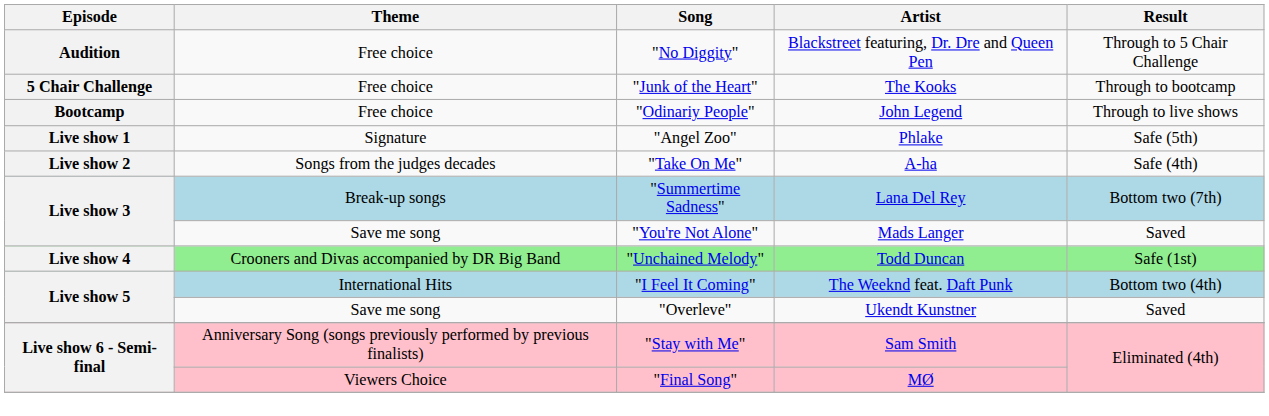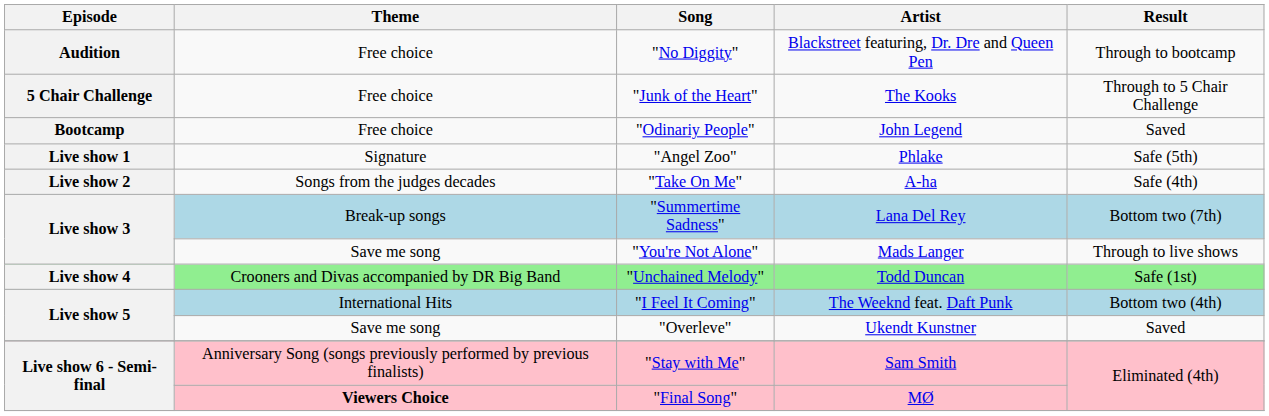"No Diggity" | Result: Through to 5 Chair Challenge -> Through to bootcamp
"Junk of the Heart" | Result: Through to bootcamp -> Through to 5 Chair Challenge
"Odinariy People" | Result: Through to live shows -> Saved
"You're Not Alone" | Result: Saved -> Through to live shows
"Final Song" | Theme: normal -> bold
